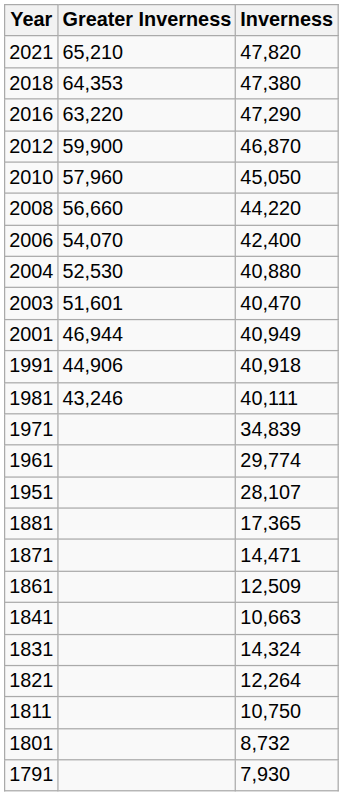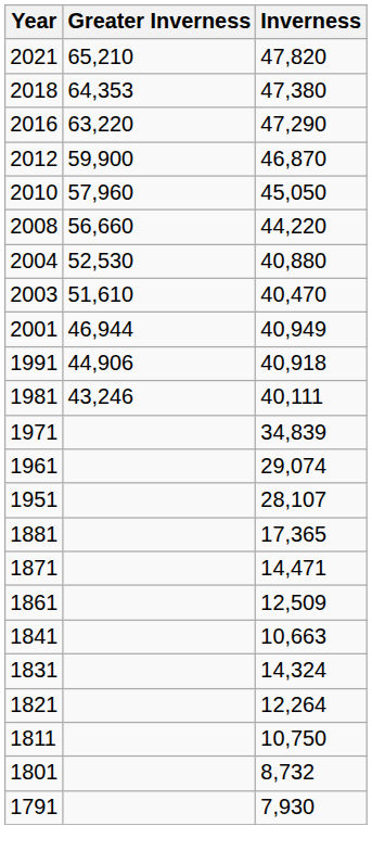- row: 2006 | 54,070 | 42,400
2003 | Greater Inverness: 51,601 -> 51,610
1961 | Inverness: 29,774 -> 29,074
